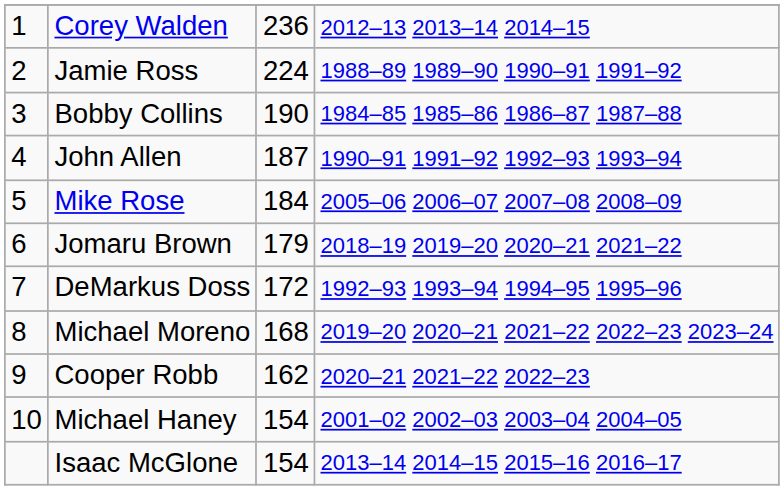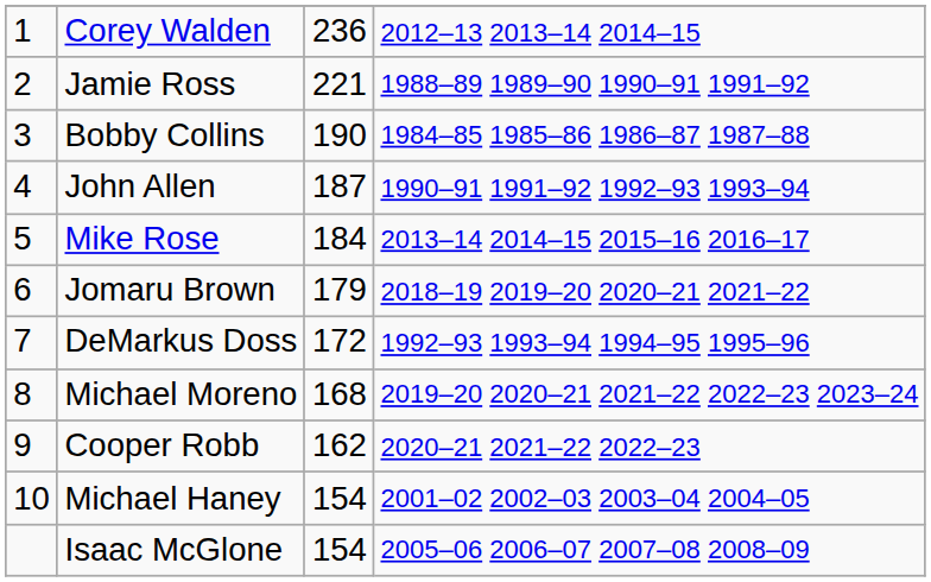Jamie Ross | column 3: 224 -> 221
Mike Rose | column 4: 2005–06 2006–07 2007–08 2008–09 -> 2013–14 2014–15 2015–16 2016–17
Isaac McGlone | column 4: 2013–14 2014–15 2015–16 2016–17 -> 2005–06 2006–07 2007–08 2008–09
